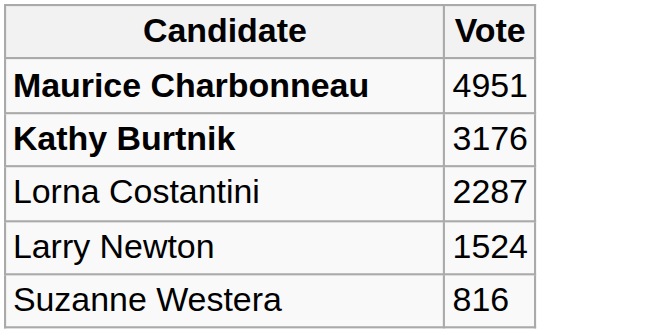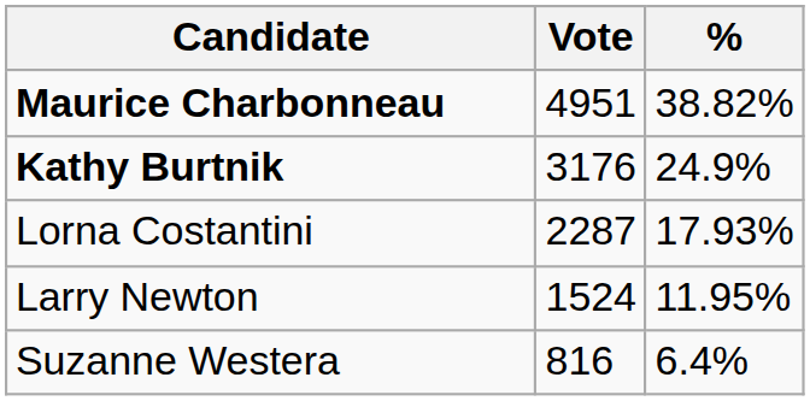+ column: % | 38.82% | 24.9% | 17.93% | 11.95% | 6.4%
